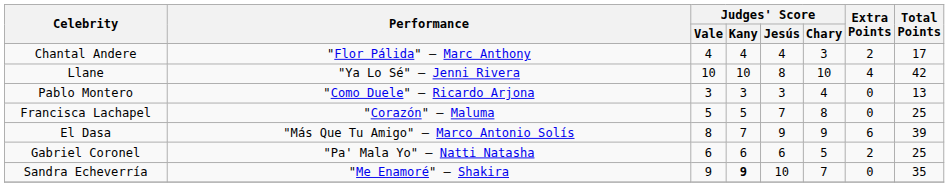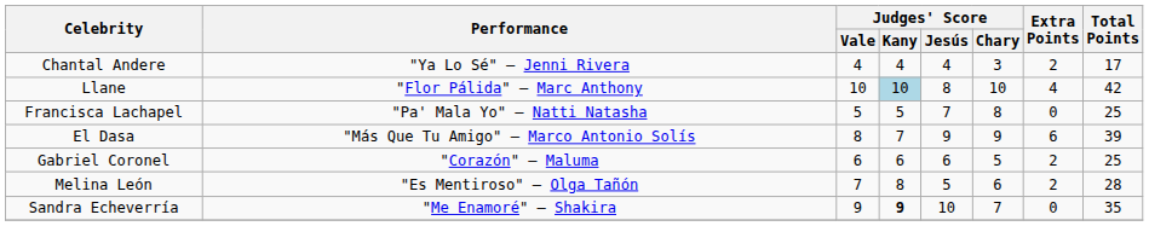Chantal Andere | Performance: "Flor Pálida" – Marc Anthony -> "Ya Lo Sé" – Jenni Rivera
Llane | Performance: "Ya Lo Sé" – Jenni Rivera -> "Flor Pálida" – Marc Anthony
Llane | Judges' Score / Kany: no background -> lightblue background
- row: Pablo Montero | "Como Duele" – Ricardo Arjona | 3 | 3 | 3 | 4 | 0 | 13
Francisca Lachapel | Performance: "Corazón" – Maluma -> "Pa' Mala Yo" – Natti Natasha
Gabriel Coronel | Performance: "Pa' Mala Yo" – Natti Natasha -> "Corazón" – Maluma
+ row: Melina León | "Es Mentiroso" – Olga Tañón | 7 | 8 | 5 | 6 | 2 | 28
